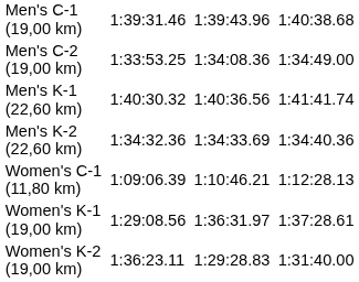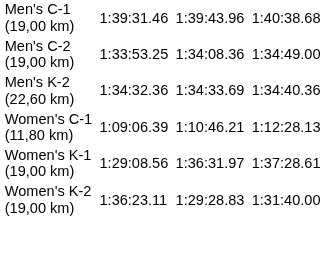- row: Men's K-1 (22,60 km) | 1:40:30.32 | 1:40:36.56 | 1:41:41.74
